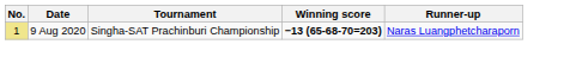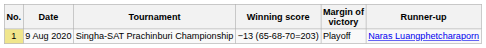+ column: Margin of victory | Playoff
9 Aug 2020 | Winning score: bold -> normal
